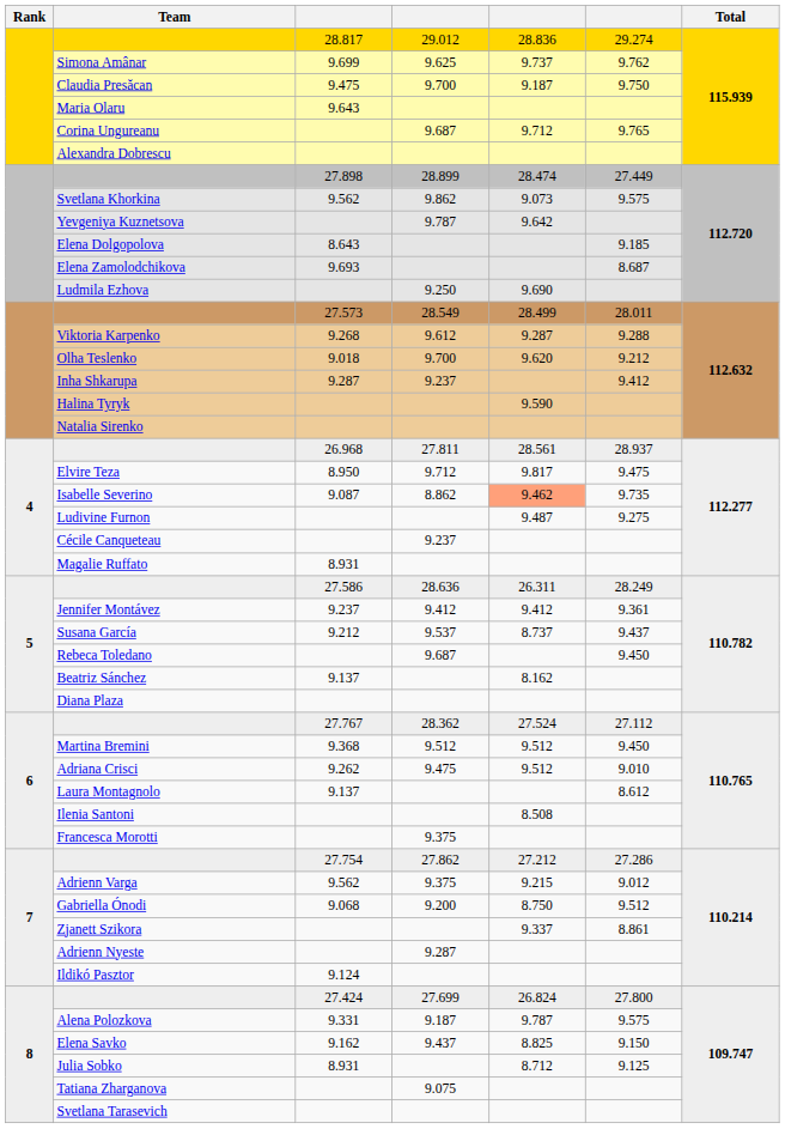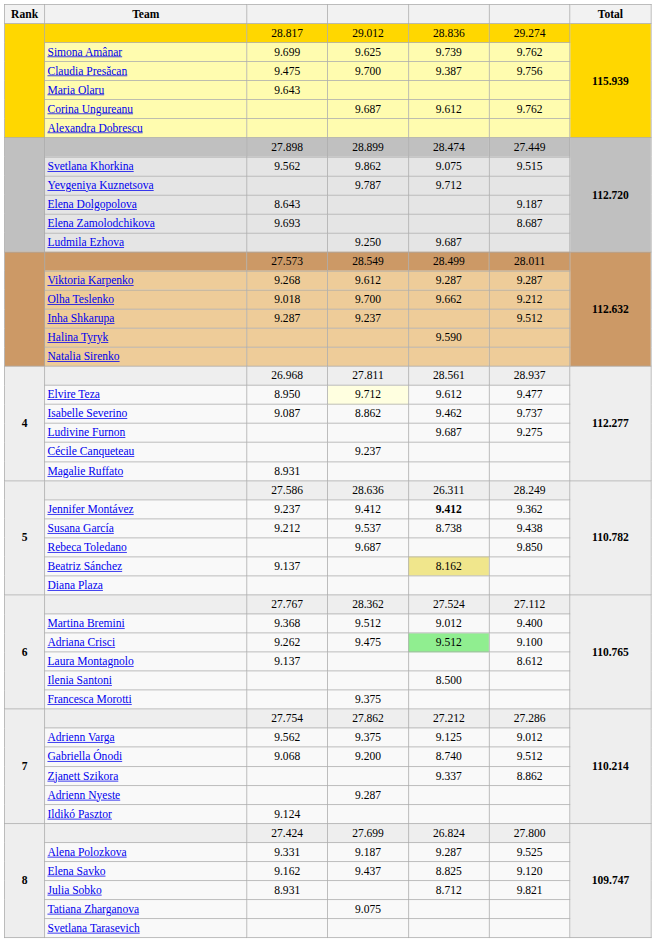Simona Amânar | column 5: 9.737 -> 9.739
Claudia Presăcan | column 5: 9.187 -> 9.387
Claudia Presăcan | column 6: 9.750 -> 9.756
Corina Ungureanu | column 5: 9.712 -> 9.612
Corina Ungureanu | column 6: 9.765 -> 9.762
Svetlana Khorkina | column 5: 9.073 -> 9.075
Svetlana Khorkina | column 6: 9.575 -> 9.515
Yevgeniya Kuznetsova | column 5: 9.642 -> 9.712
Elena Dolgopolova | column 6: 9.185 -> 9.187
Ludmila Ezhova | column 5: 9.690 -> 9.687
Viktoria Karpenko | column 6: 9.288 -> 9.287
Olha Teslenko | column 5: 9.620 -> 9.662
Inha Shkarupa | column 6: 9.412 -> 9.512
Elvire Teza | column 4: no background -> lightyellow background
Elvire Teza | column 5: 9.817 -> 9.612
Elvire Teza | column 6: 9.475 -> 9.477
Isabelle Severino | column 5: lightsalmon background -> no background
Isabelle Severino | column 6: 9.735 -> 9.737
Ludivine Furnon | column 5: 9.487 -> 9.687
Jennifer Montávez | column 5: normal -> bold
Jennifer Montávez | column 6: 9.361 -> 9.362
Susana García | column 5: 8.737 -> 8.738
Susana García | column 6: 9.437 -> 9.438
Rebeca Toledano | column 6: 9.450 -> 9.850
Beatriz Sánchez | column 5: no background -> khaki background
Martina Bremini | column 5: 9.512 -> 9.012
Martina Bremini | column 6: 9.450 -> 9.400
Adriana Crisci | column 5: no background -> lightgreen background
Adriana Crisci | column 6: 9.010 -> 9.100
Ilenia Santoni | column 5: 8.508 -> 8.500
Adrienn Varga | column 5: 9.215 -> 9.125
Gabriella Ónodi | column 5: 8.750 -> 8.740
Zjanett Szikora | column 6: 8.861 -> 8.862
Alena Polozkova | column 5: 9.787 -> 9.287
Alena Polozkova | column 6: 9.575 -> 9.525
Elena Savko | column 6: 9.150 -> 9.120
Julia Sobko | column 6: 9.125 -> 9.821
